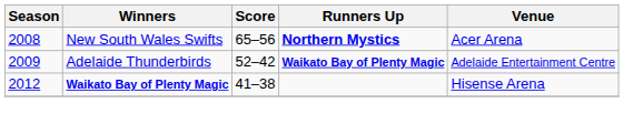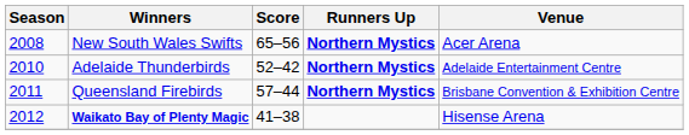Adelaide Thunderbirds | Season: 2009 -> 2010
Adelaide Thunderbirds | Runners Up: Waikato Bay of Plenty Magic -> Northern Mystics
+ row: 2011 | Queensland Firebirds | 57–44 | Northern Mystics | Brisbane Convention & Exhibition Centre
